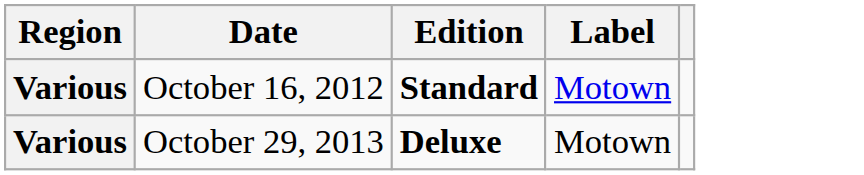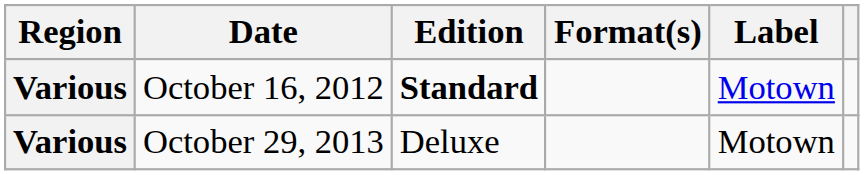+ column: Format(s)
October 29, 2013 | Edition: bold -> normal
